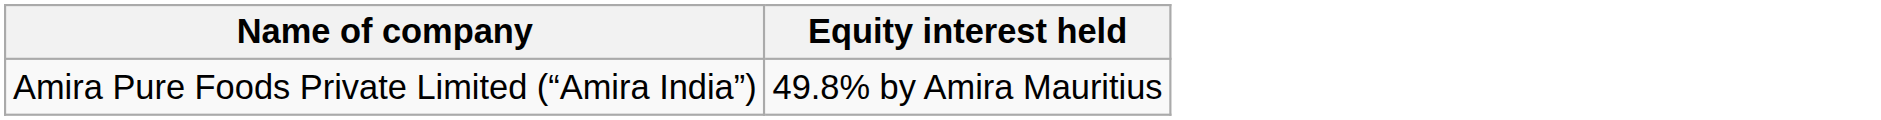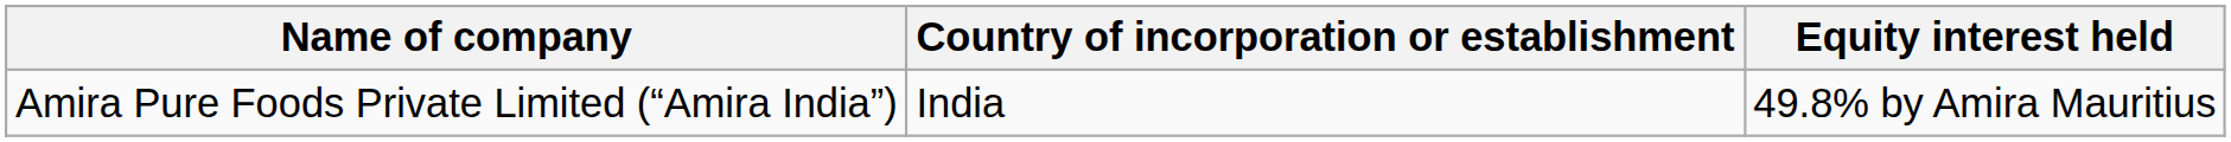+ column: Country of incorporation or establishment | India
